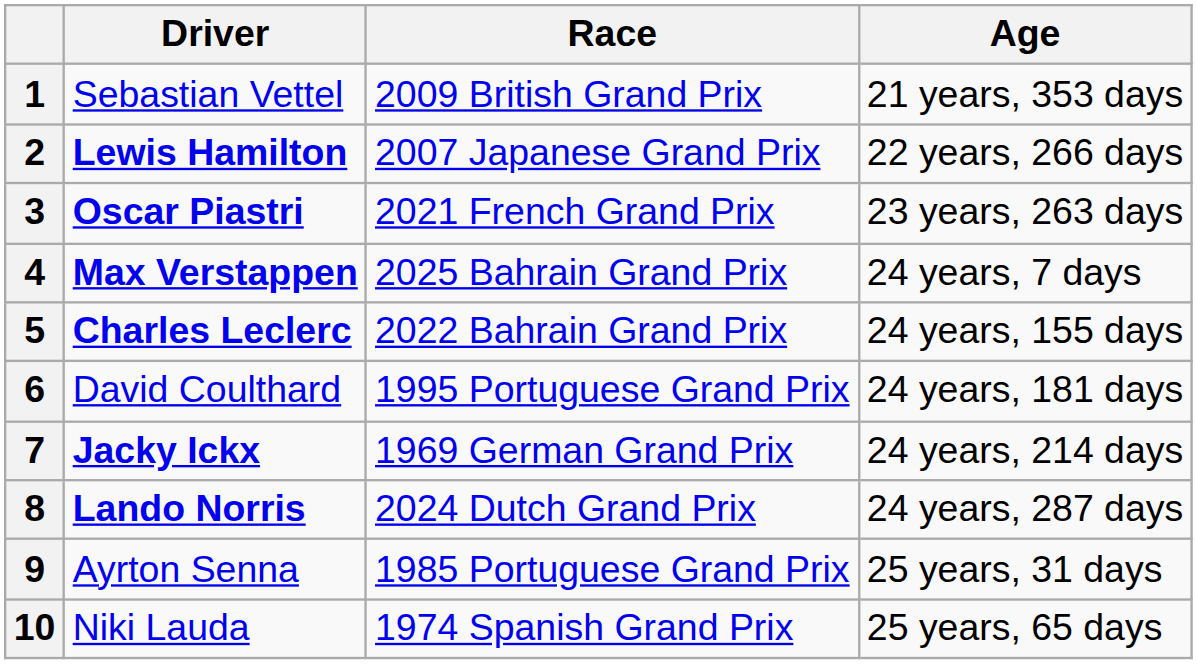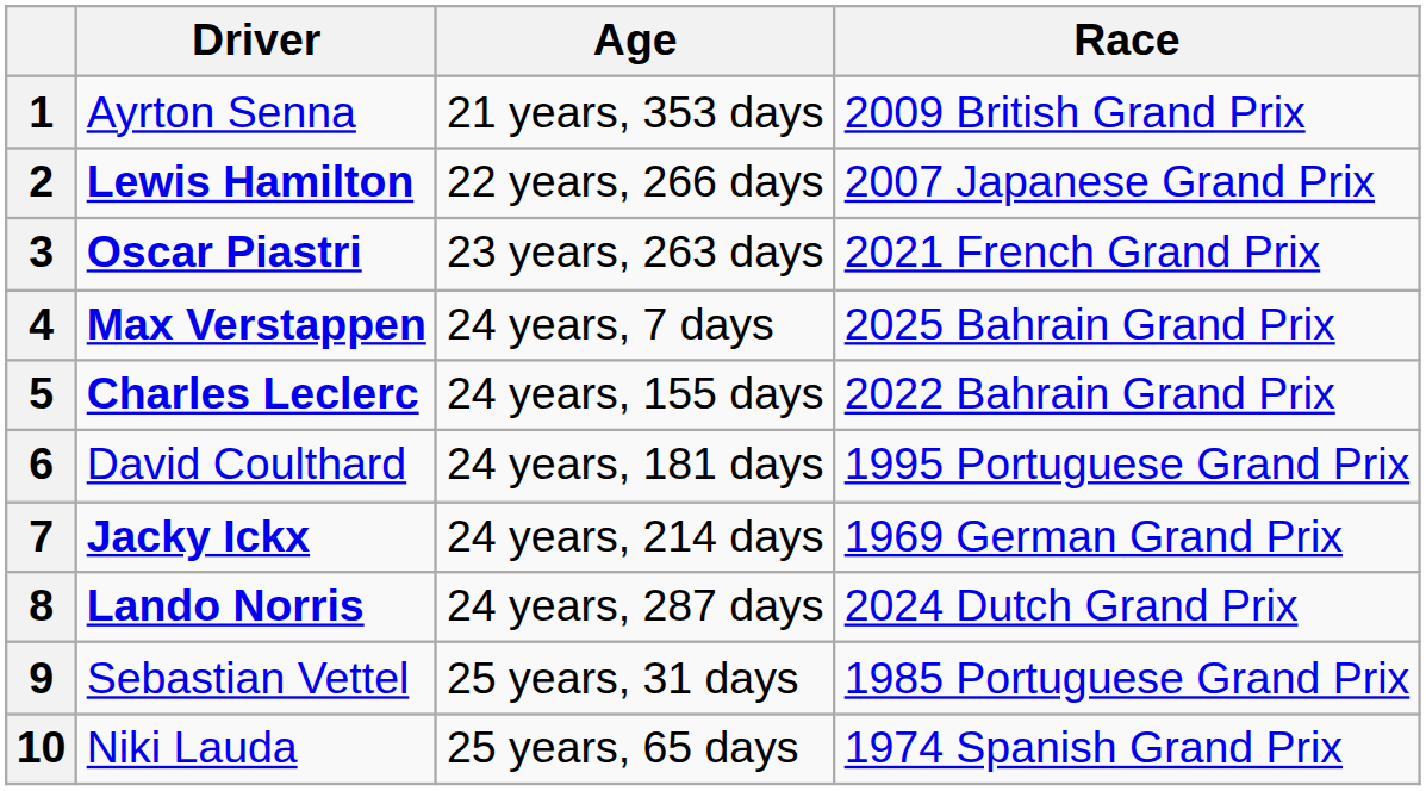columns swapped: Age <-> Race
1 | Driver: Sebastian Vettel -> Ayrton Senna
9 | Driver: Ayrton Senna -> Sebastian Vettel
